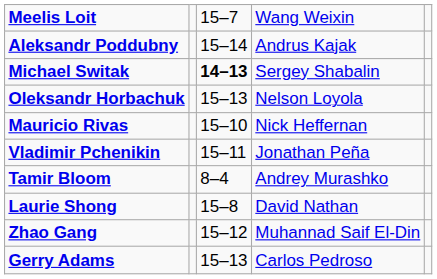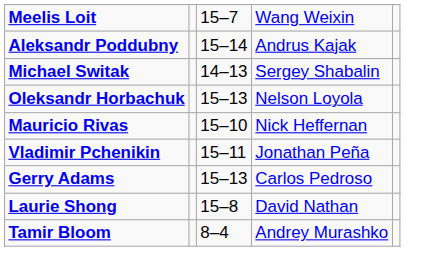Michael Switak | column 3: bold -> normal
rows swapped: Gerry Adams <-> Tamir Bloom
- row: Zhao Gang | 15–12 | Muhannad Saif El-Din
